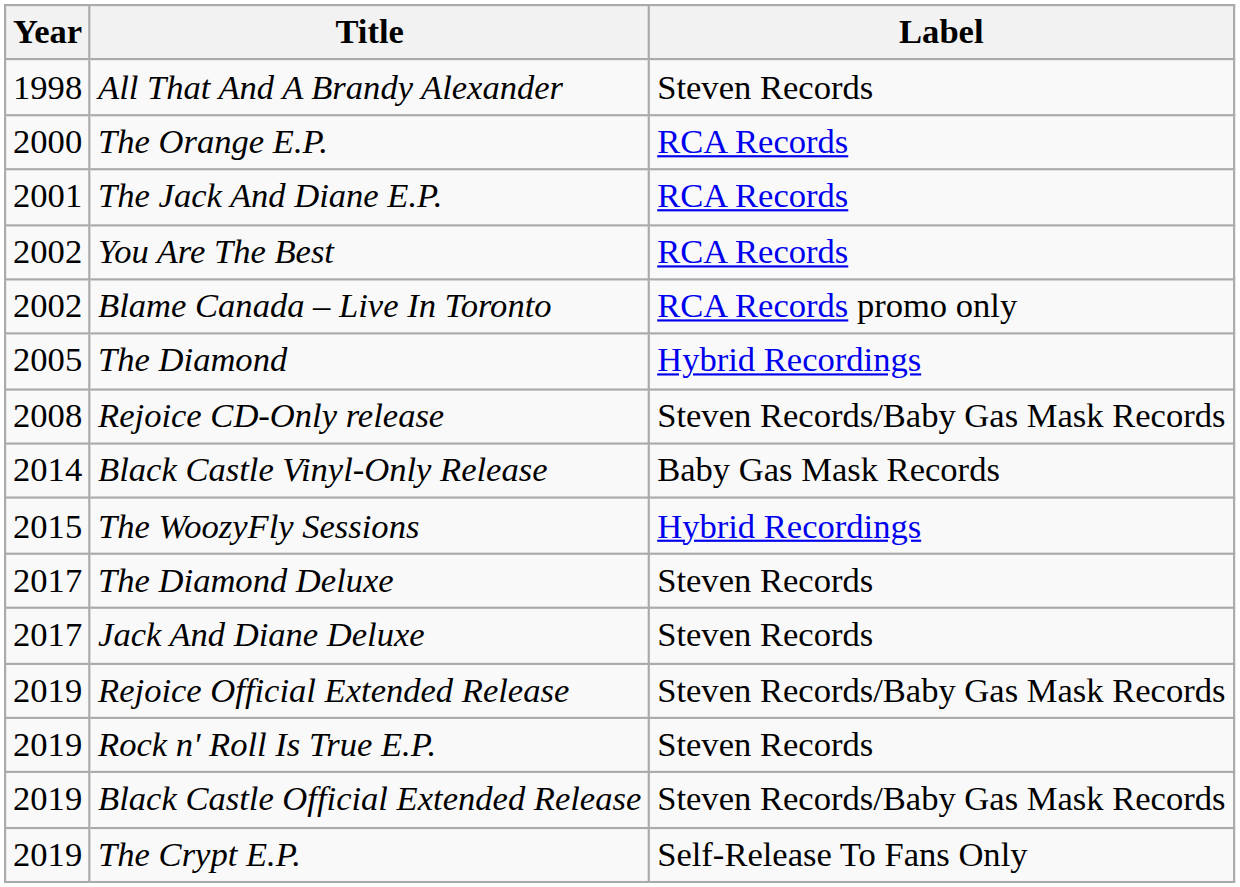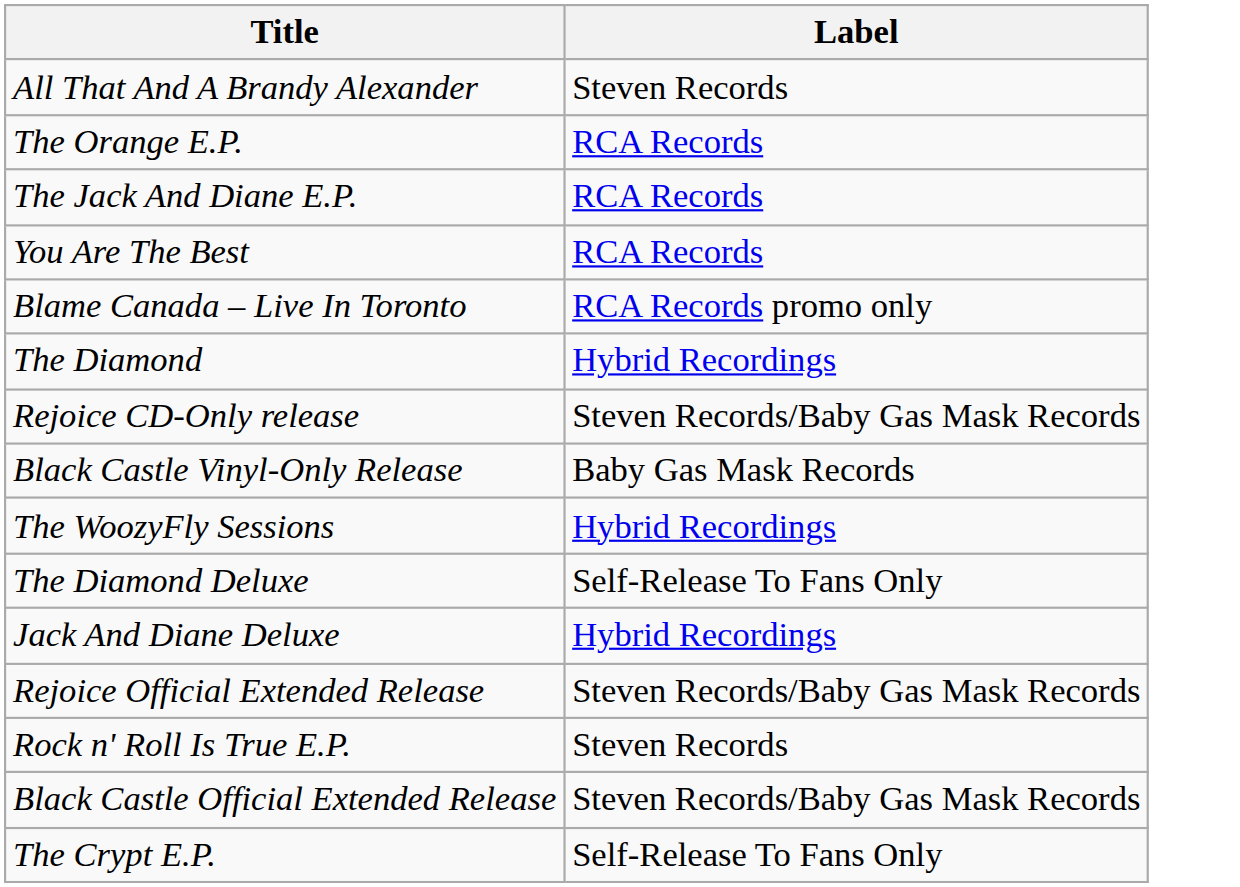- column: Year | 1998 | 2000 | 2001 | 2002 | 2002 | 2005 | 2008 | 2014 | 2015 | 2017 | 2017 | 2019 | 2019 | 2019 | 2019
The Diamond Deluxe | Label: Steven Records -> Self-Release To Fans Only
Jack And Diane Deluxe | Label: Steven Records -> Hybrid Recordings
